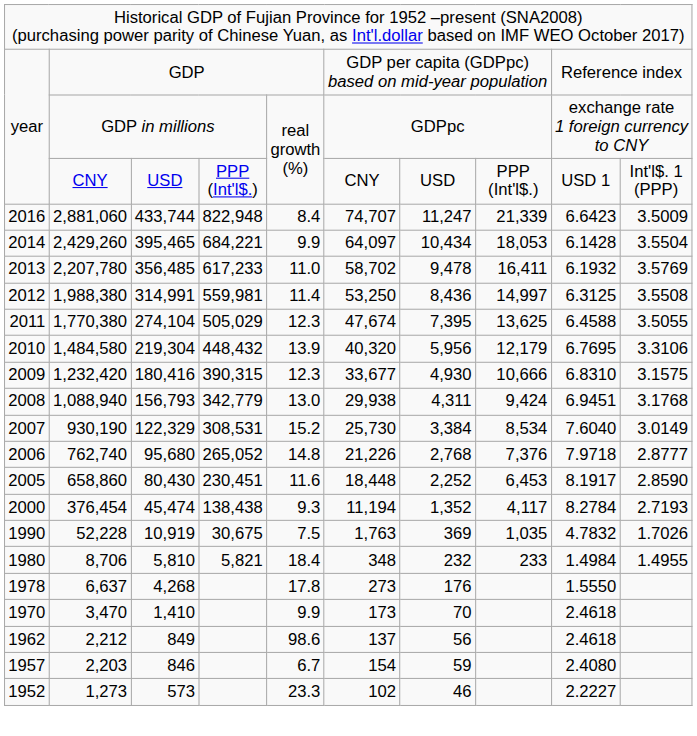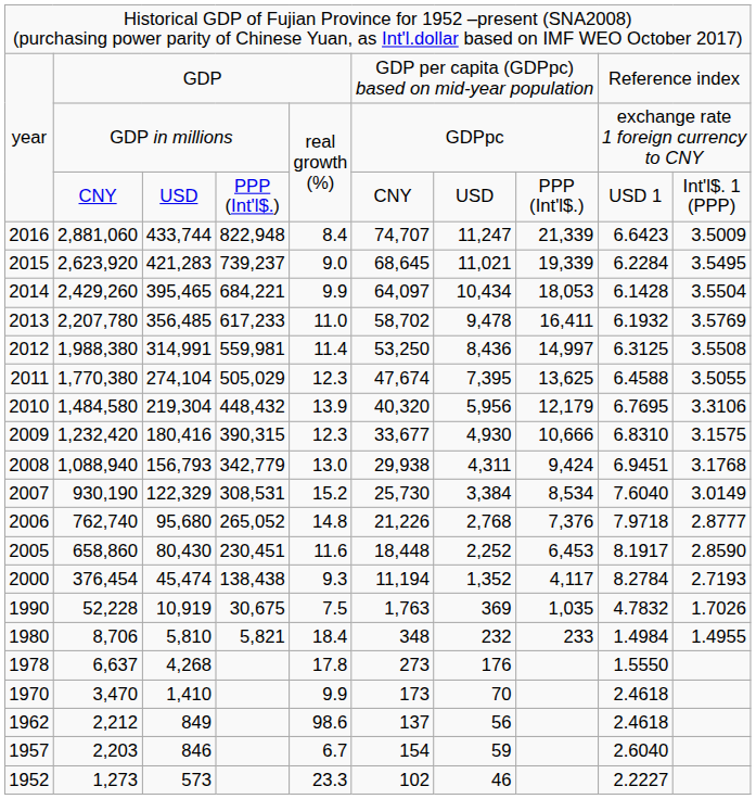+ row: 2015 | 2,623,920 | 421,283 | 739,237 | 9.0 | 68,645 | 11,021 | 19,339 | 6.2284 | 3.5495
2,203 | column 9: 2.4080 -> 2.6040
